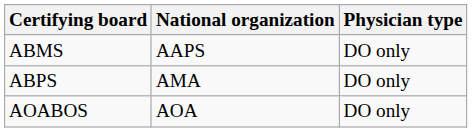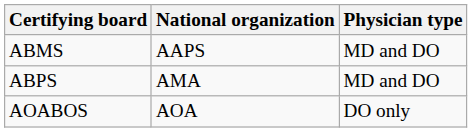ABMS | Physician type: DO only -> MD and DO
ABPS | Physician type: DO only -> MD and DO
